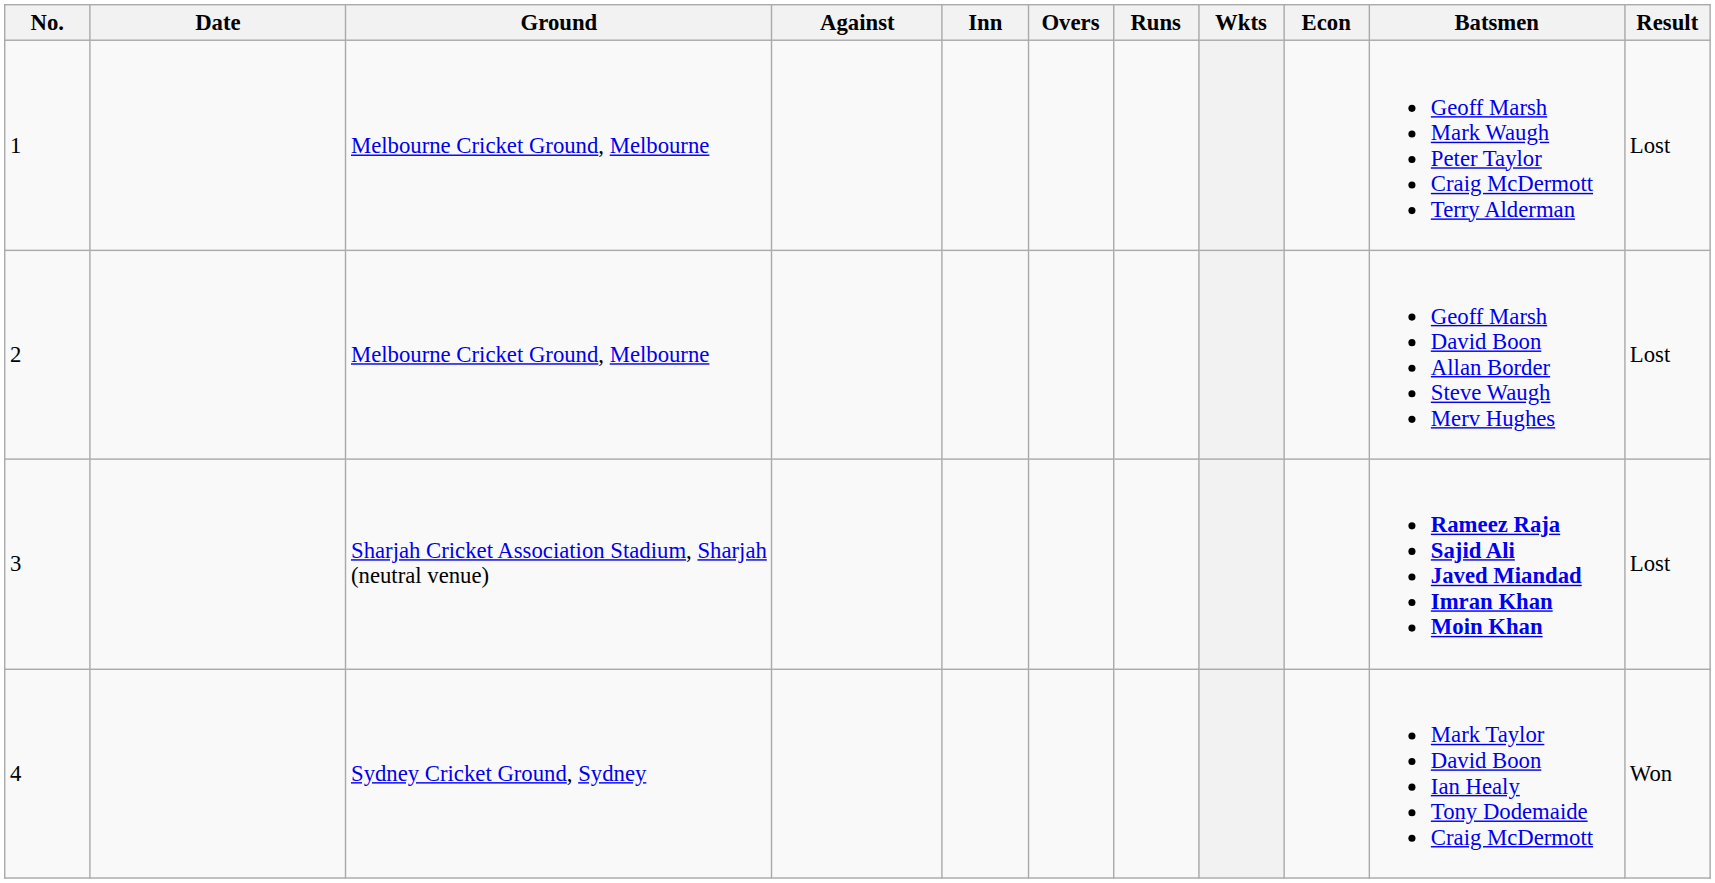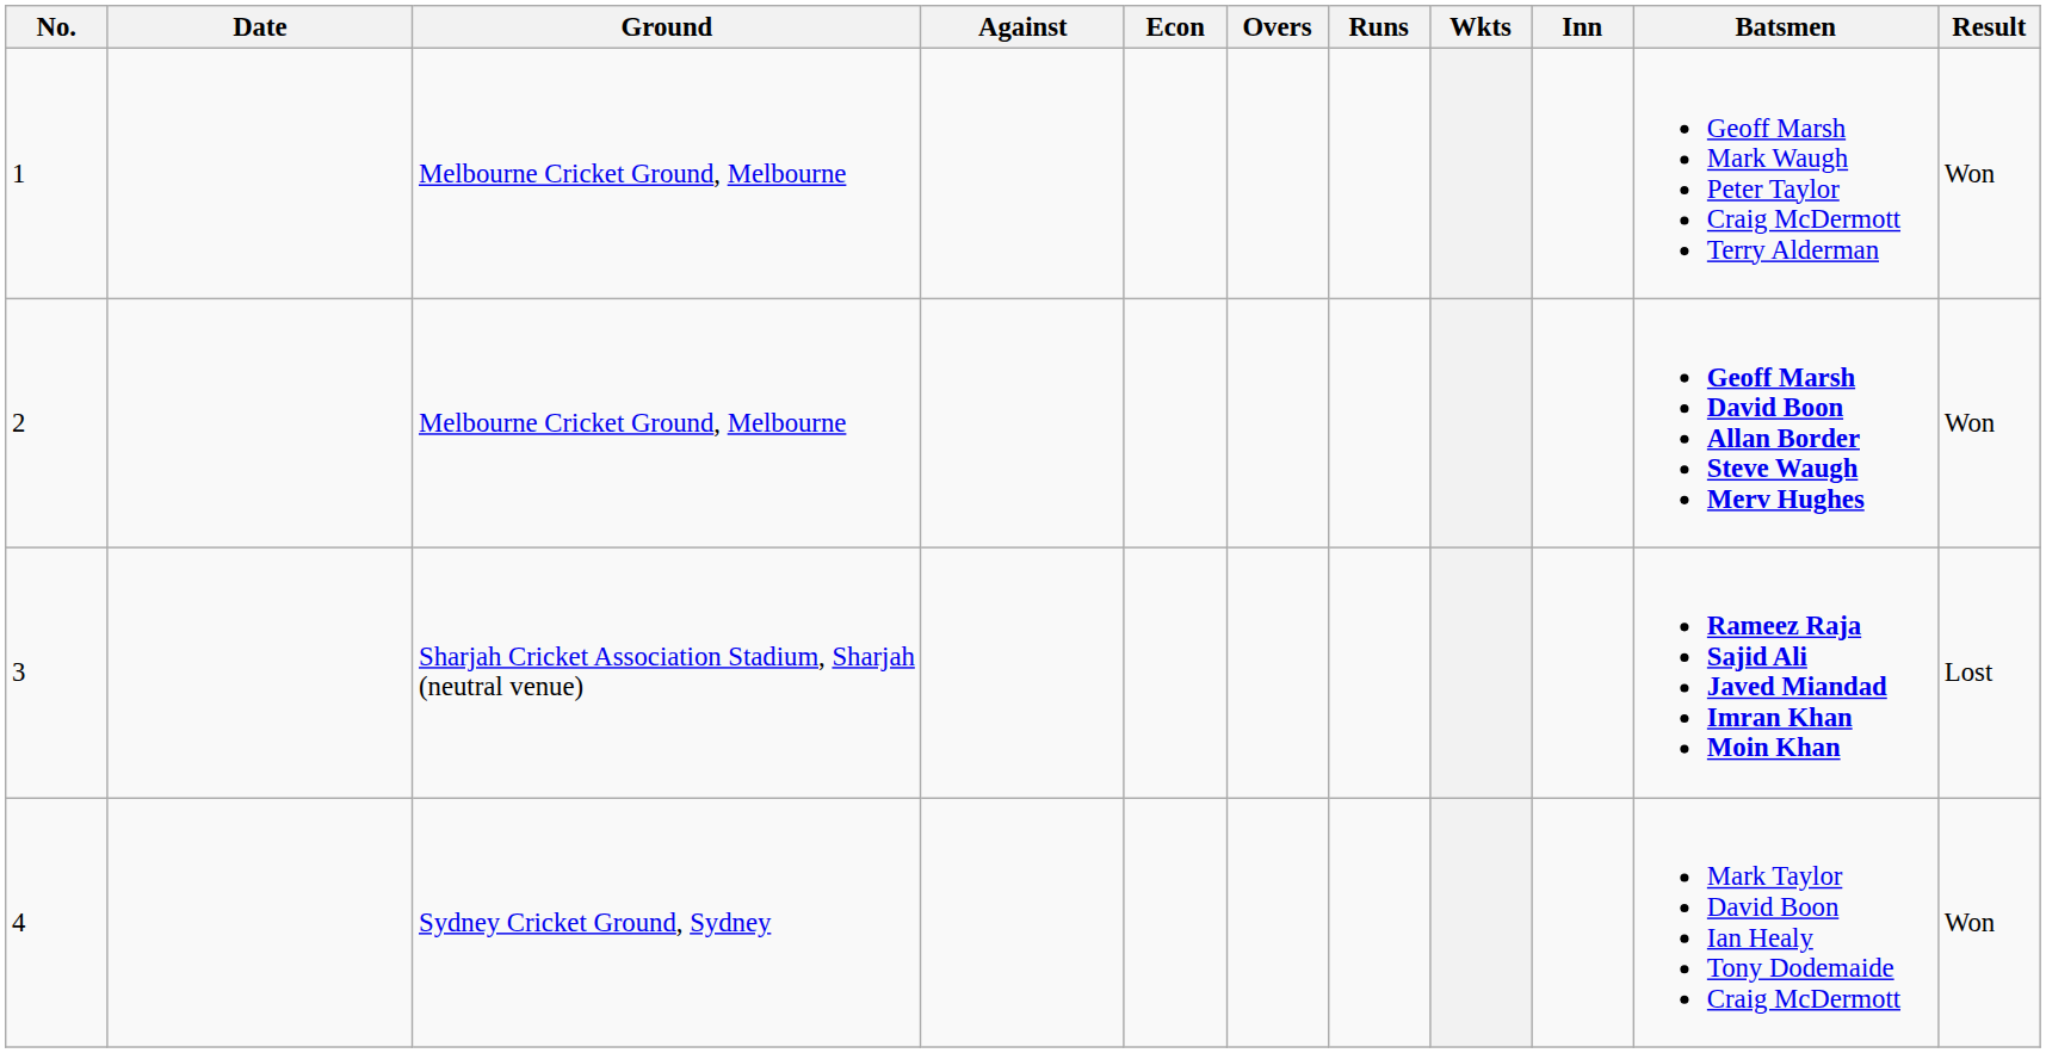columns swapped: Inn <-> Econ
1 | Result: Lost -> Won
2 | Batsmen: normal -> bold
2 | Result: Lost -> Won
